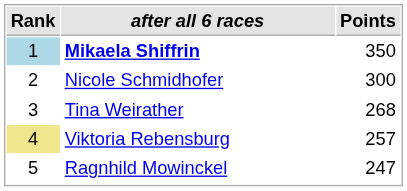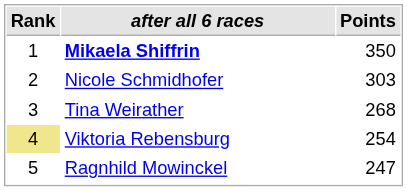Mikaela Shiffrin | Rank: lightblue background -> no background
Nicole Schmidhofer | Points: 300 -> 303
Viktoria Rebensburg | Points: 257 -> 254
